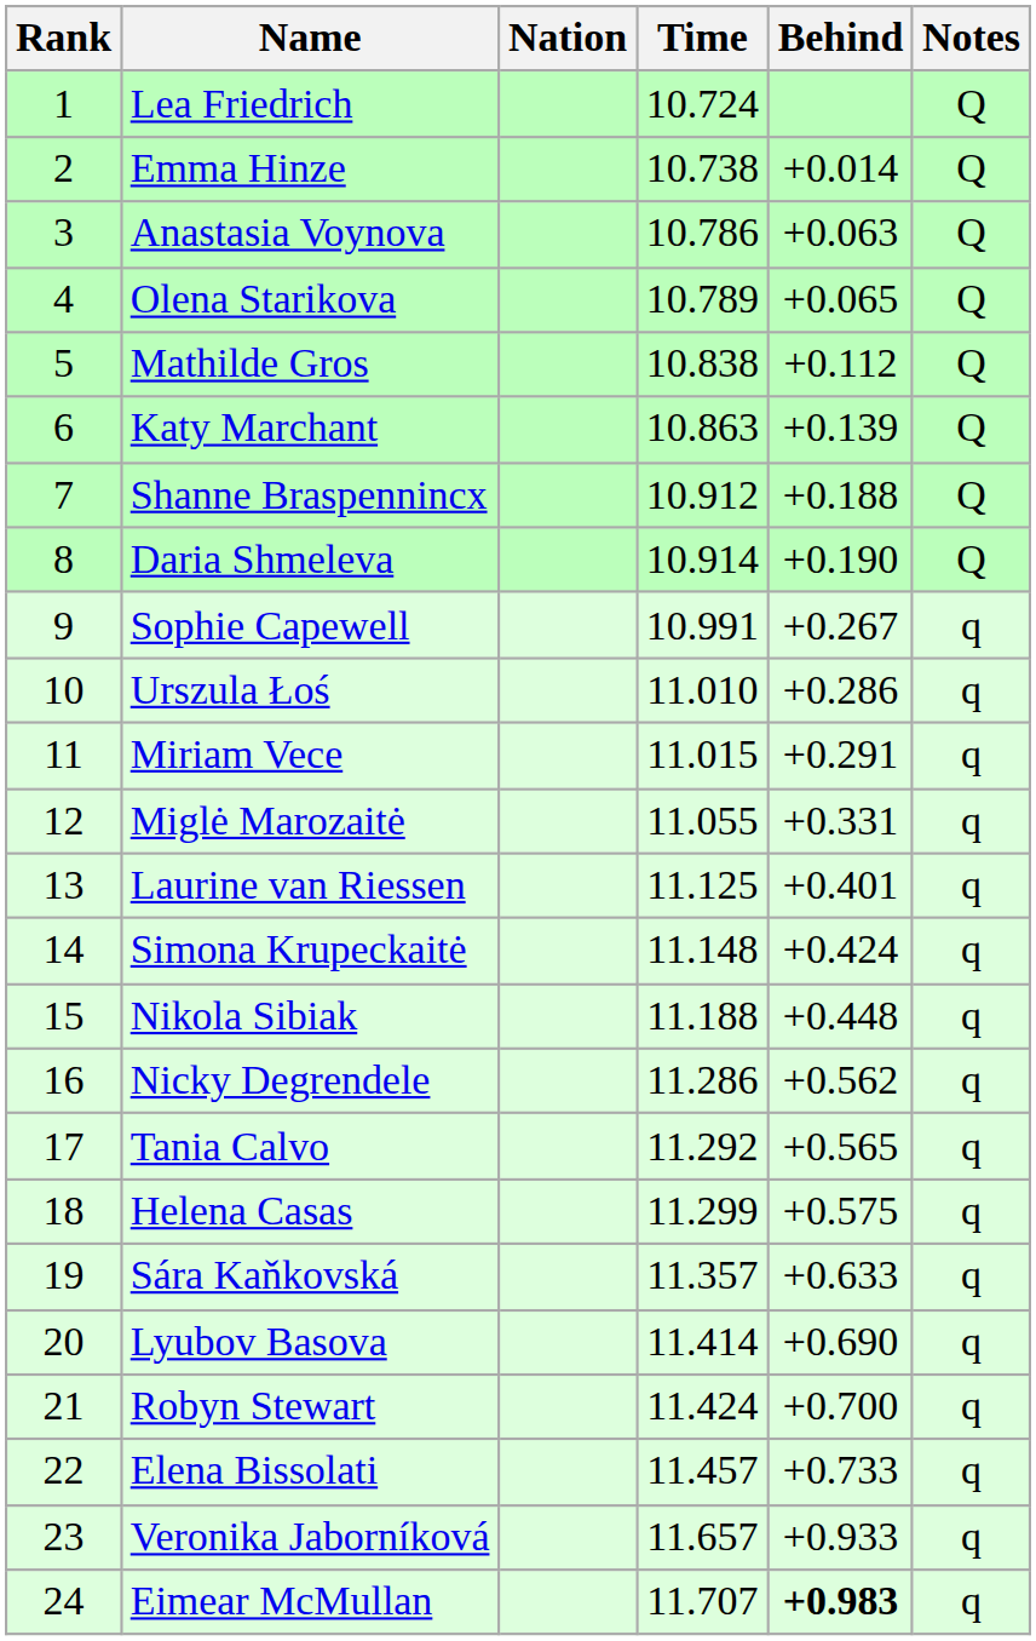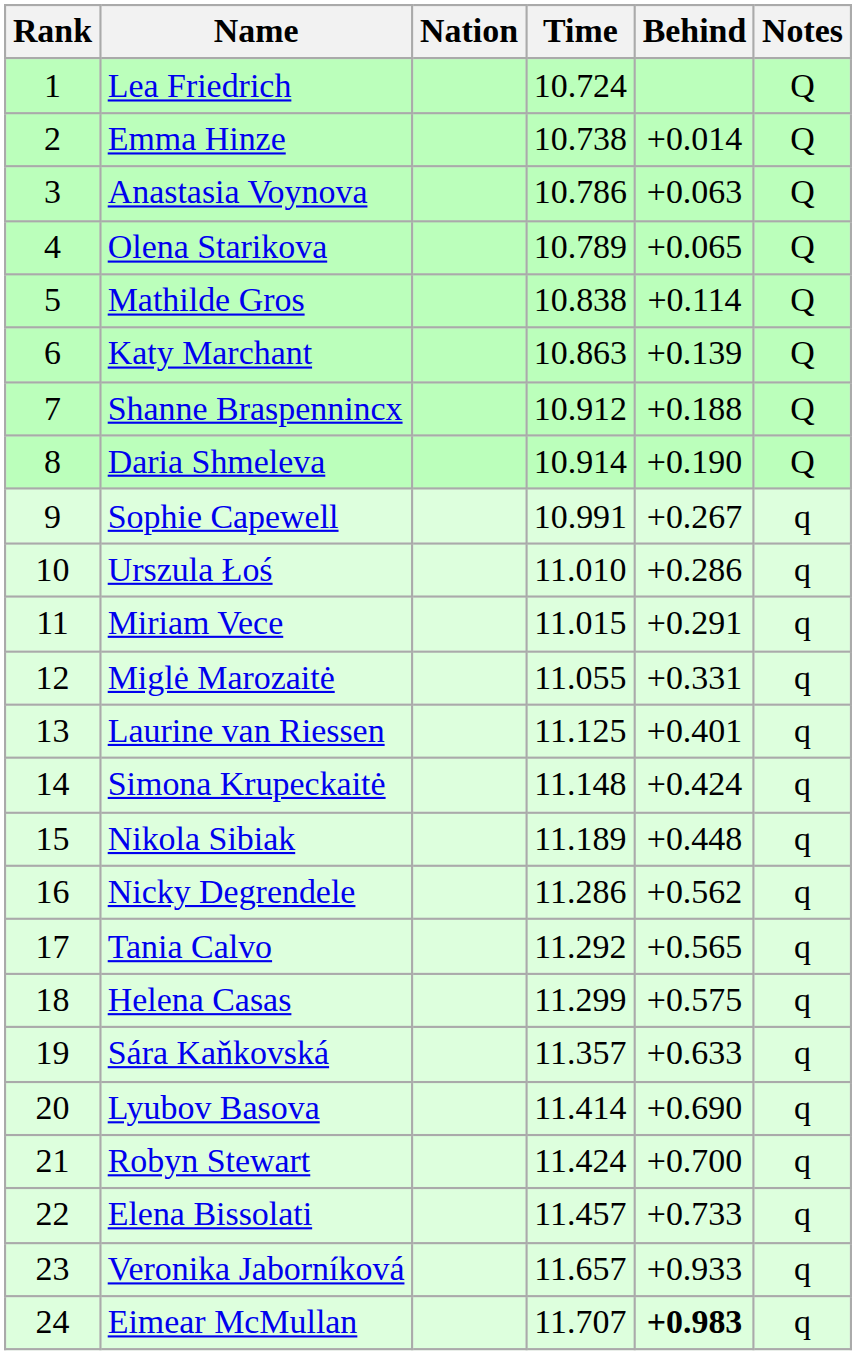Mathilde Gros | Behind: +0.112 -> +0.114
Nikola Sibiak | Time: 11.188 -> 11.189
